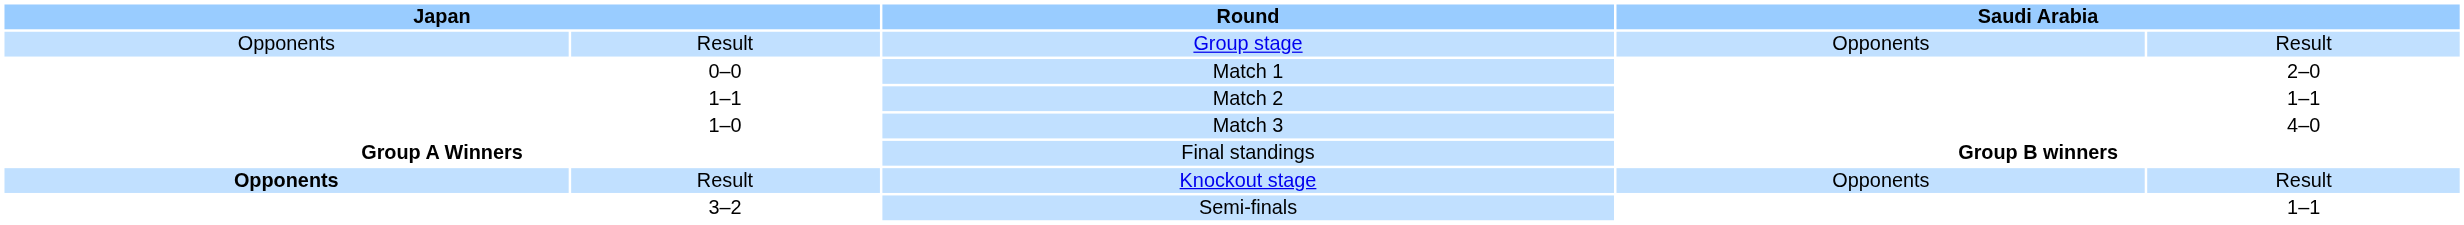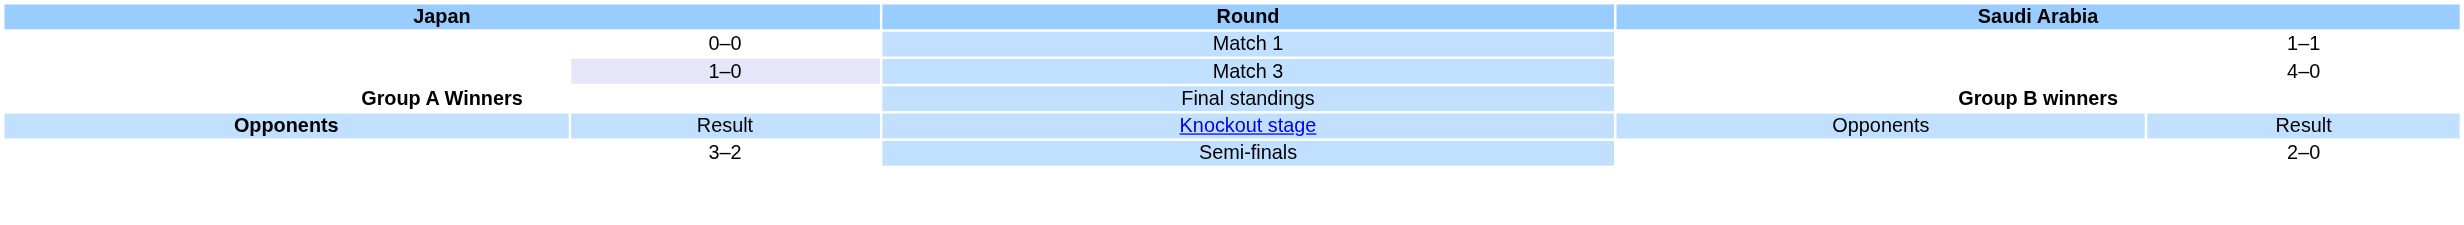- row: Opponents | Result | Group stage | Opponents | Result
Match 1 | column 5: 2–0 -> 1–1
- row: 1–1 | Match 2 | 1–1
Match 3 | column 2: no background -> lavender background
Semi-finals | column 5: 1–1 -> 2–0
